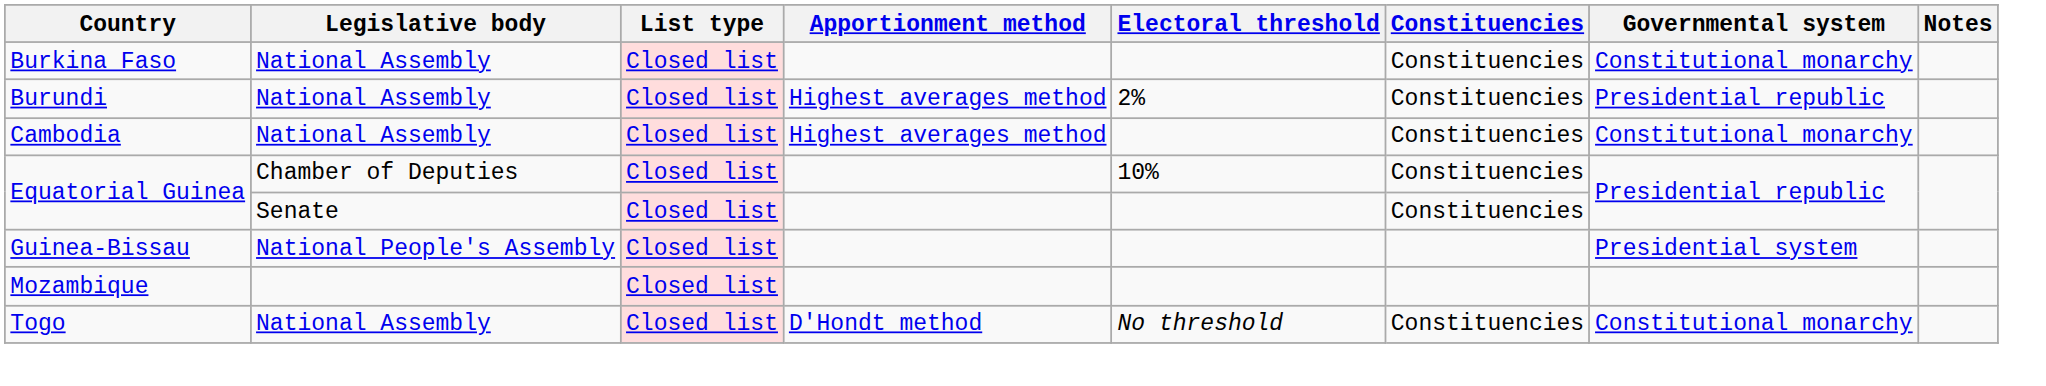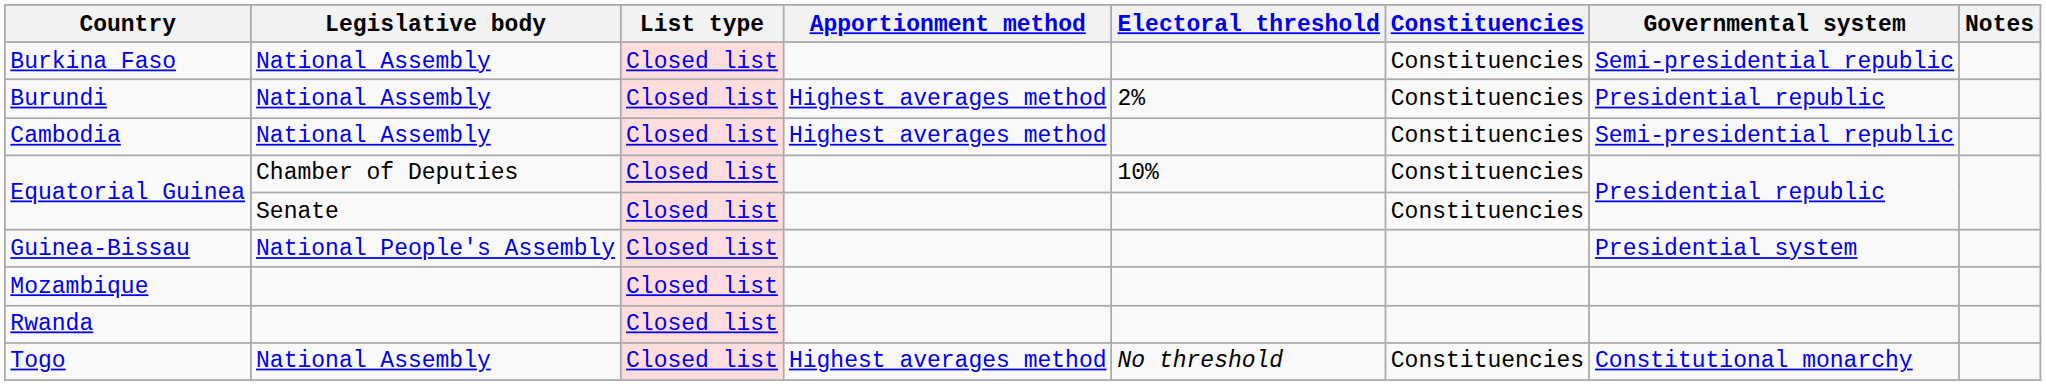Burkina Faso | Governmental system: Constitutional monarchy -> Semi-presidential republic
Cambodia | Governmental system: Constitutional monarchy -> Semi-presidential republic
+ row: Rwanda | Closed list
Togo | Apportionment method: D'Hondt method -> Highest averages method
